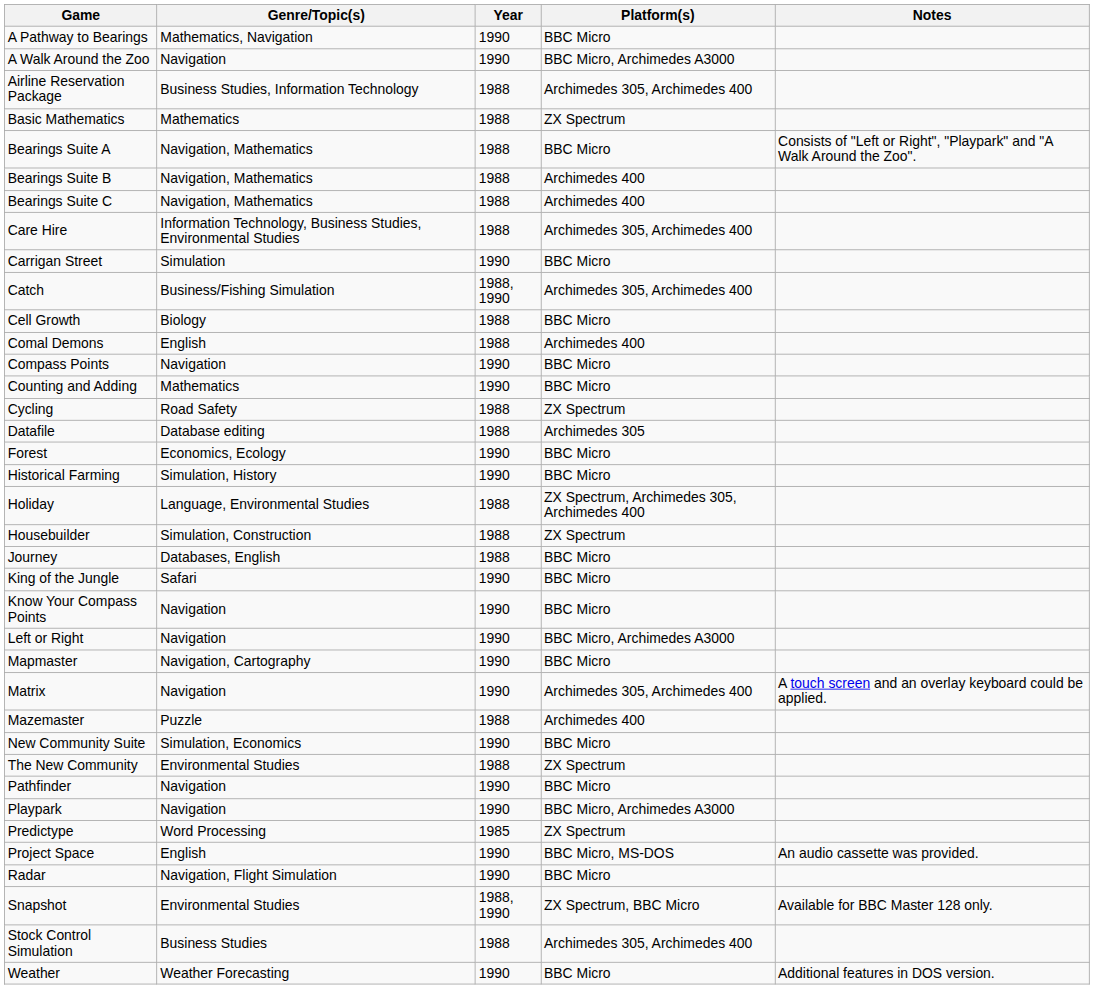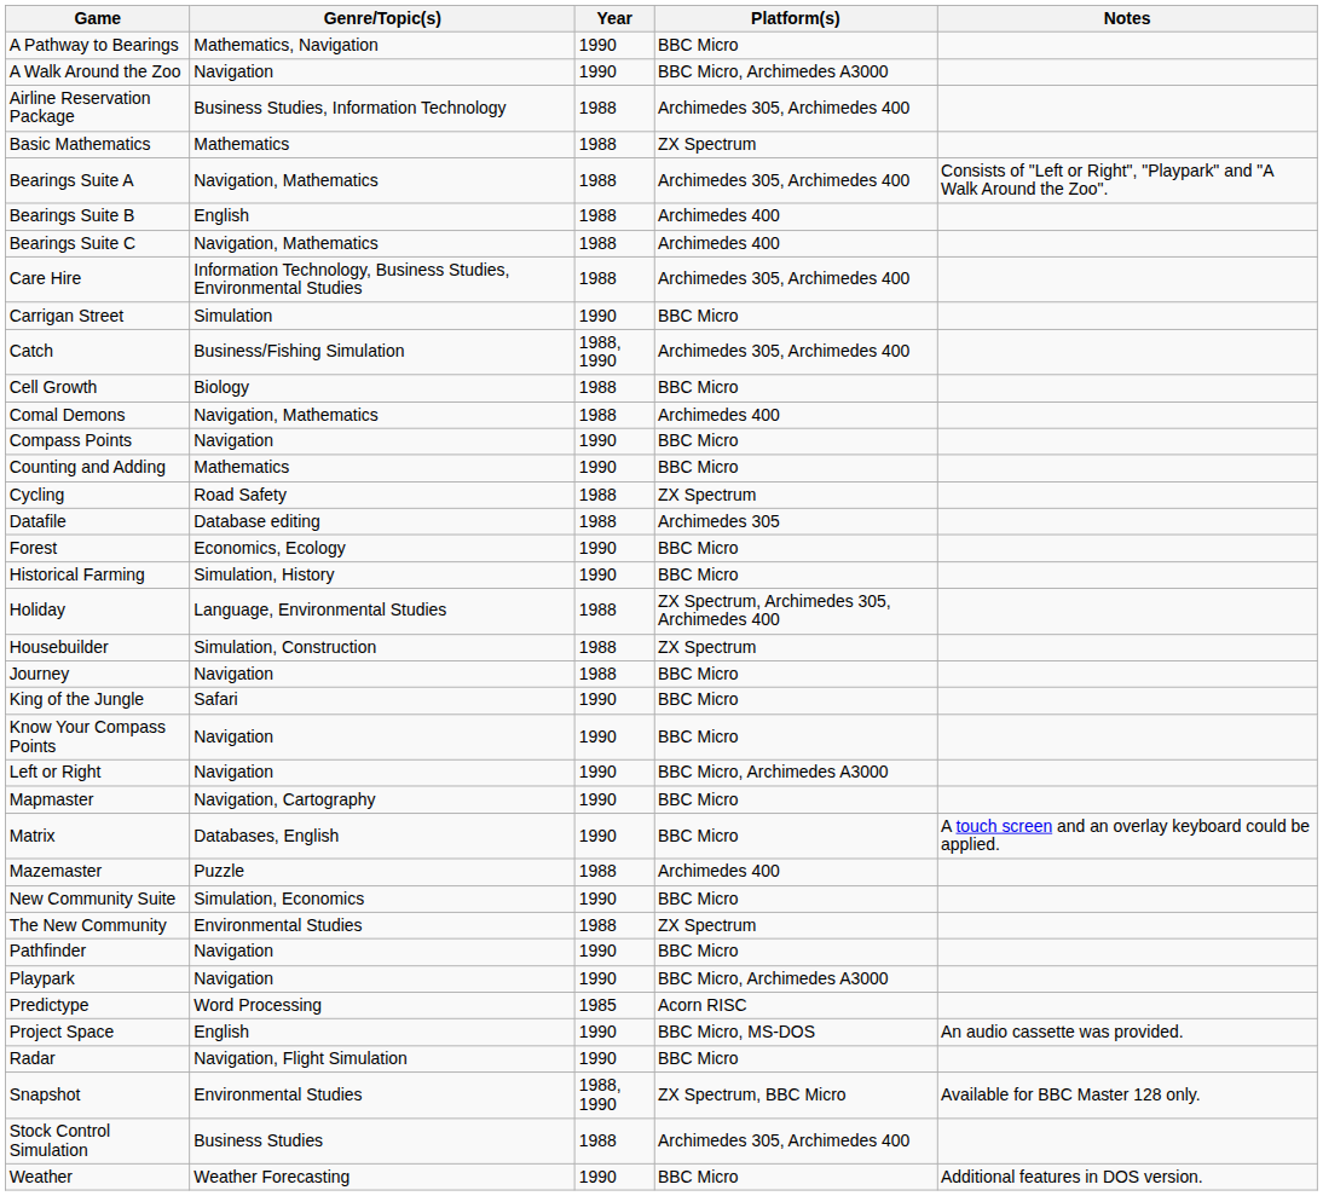Bearings Suite A | Platform(s): BBC Micro -> Archimedes 305, Archimedes 400
Bearings Suite B | Genre/Topic(s): Navigation, Mathematics -> English
Comal Demons | Genre/Topic(s): English -> Navigation, Mathematics
Journey | Genre/Topic(s): Databases, English -> Navigation
Matrix | Genre/Topic(s): Navigation -> Databases, English
Matrix | Platform(s): Archimedes 305, Archimedes 400 -> BBC Micro
Predictype | Platform(s): ZX Spectrum -> Acorn RISC
